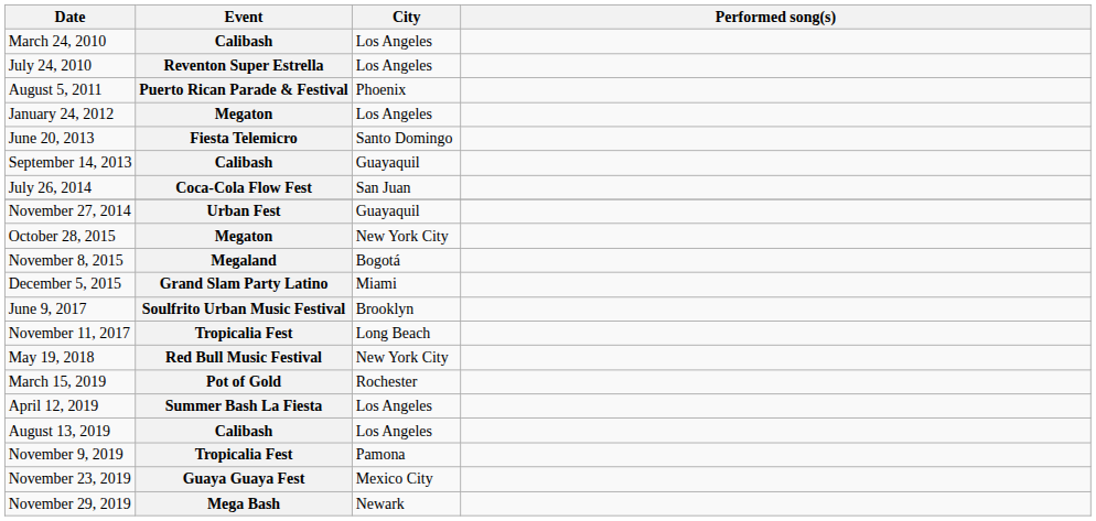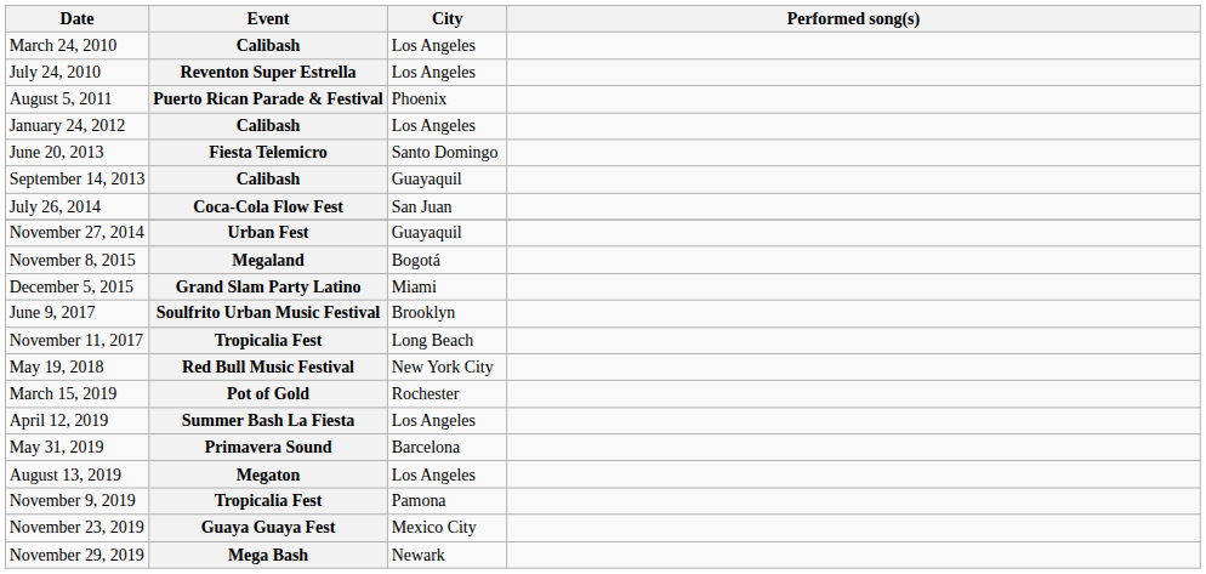January 24, 2012 | Event: Megaton -> Calibash
- row: October 28, 2015 | Megaton | New York City
+ row: May 31, 2019 | Primavera Sound | Barcelona
August 13, 2019 | Event: Calibash -> Megaton
